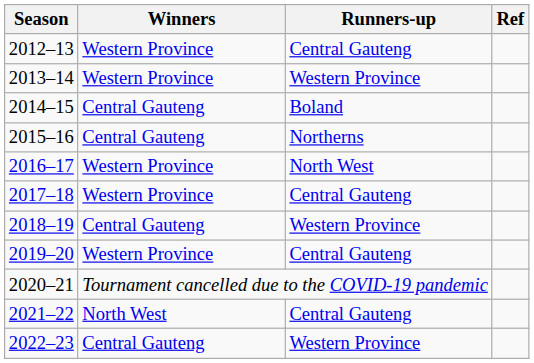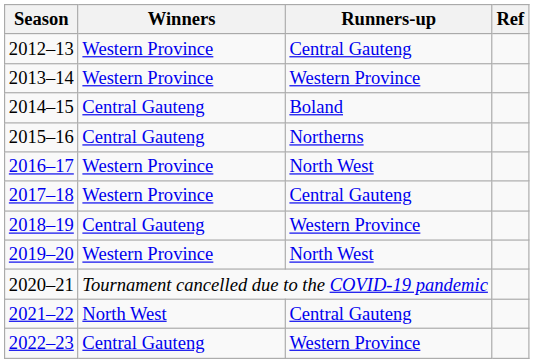2019–20 | Runners-up: Central Gauteng -> North West
